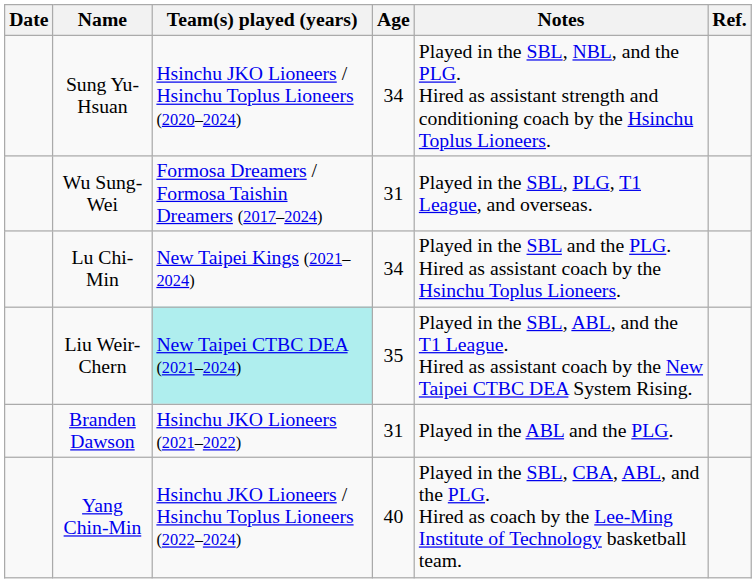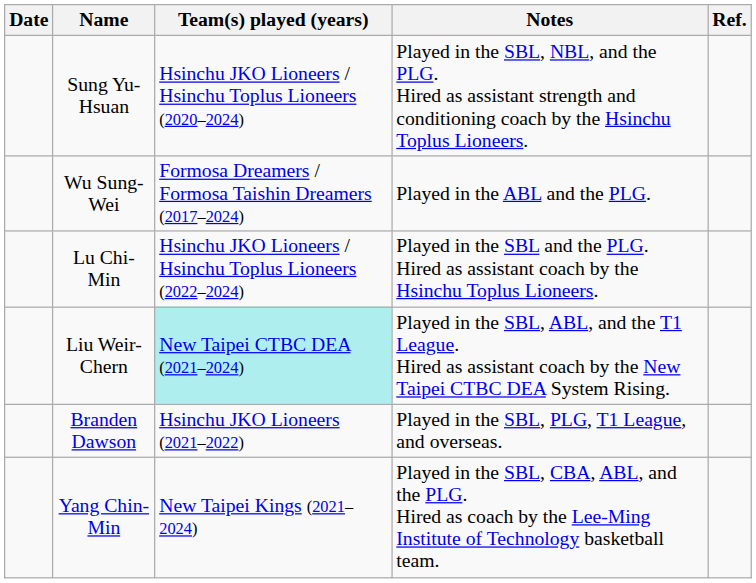- column: Age | 34 | 31 | 34 | 35 | 31 | 40
Wu Sung-Wei | Notes: Played in the SBL, PLG, T1 League, and overseas. -> Played in the ABL and the PLG.
Lu Chi-Min | Team(s) played (years): New Taipei Kings (2021–2024) -> Hsinchu JKO Lioneers / Hsinchu Toplus Lioneers (2022–2024)
Branden Dawson | Notes: Played in the ABL and the PLG. -> Played in the SBL, PLG, T1 League, and overseas.
Yang Chin-Min | Team(s) played (years): Hsinchu JKO Lioneers / Hsinchu Toplus Lioneers (2022–2024) -> New Taipei Kings (2021–2024)
